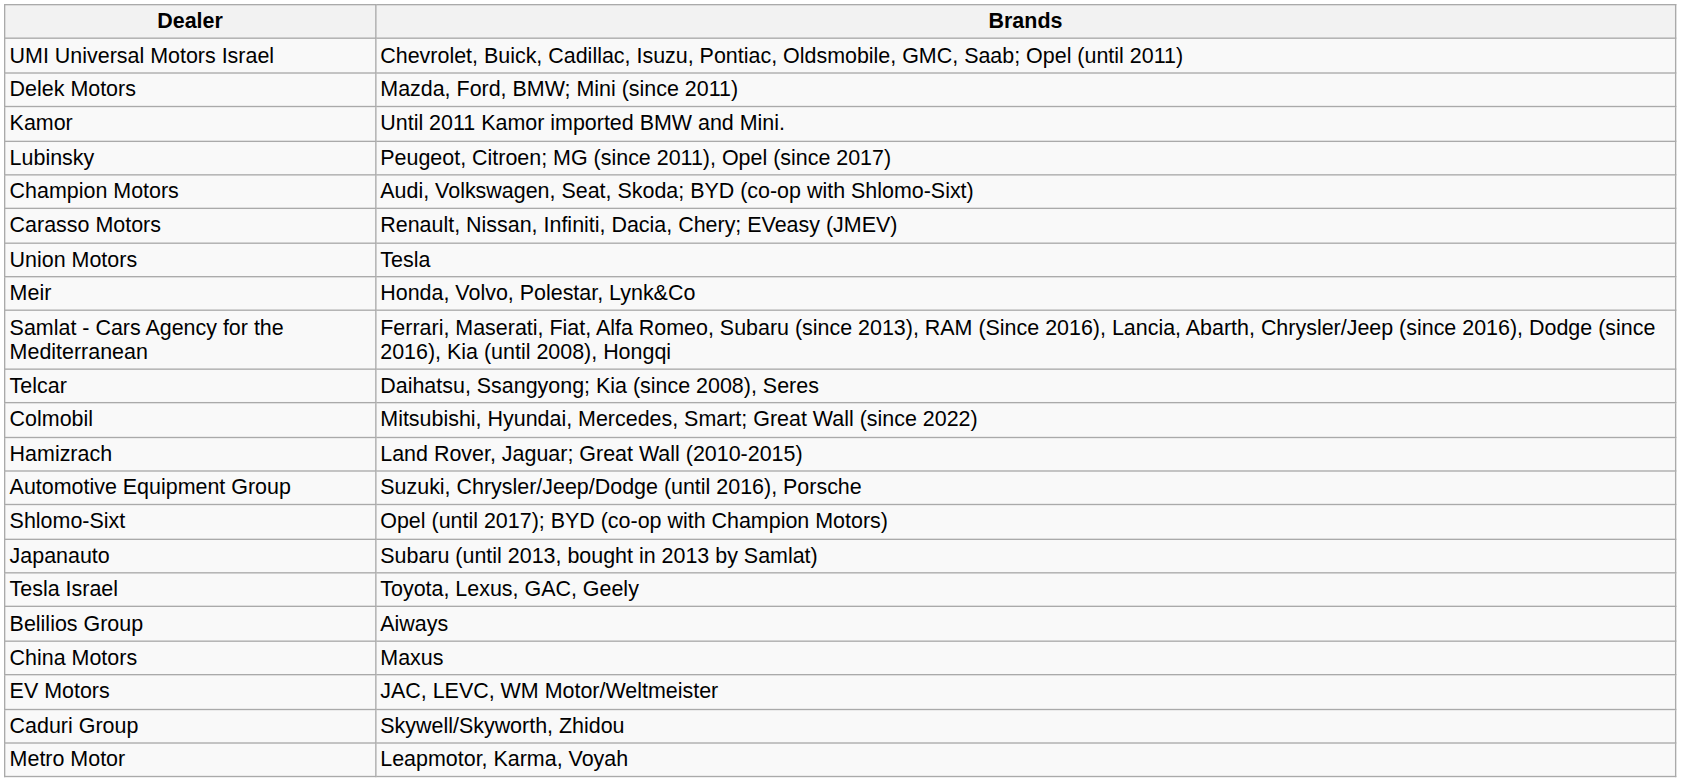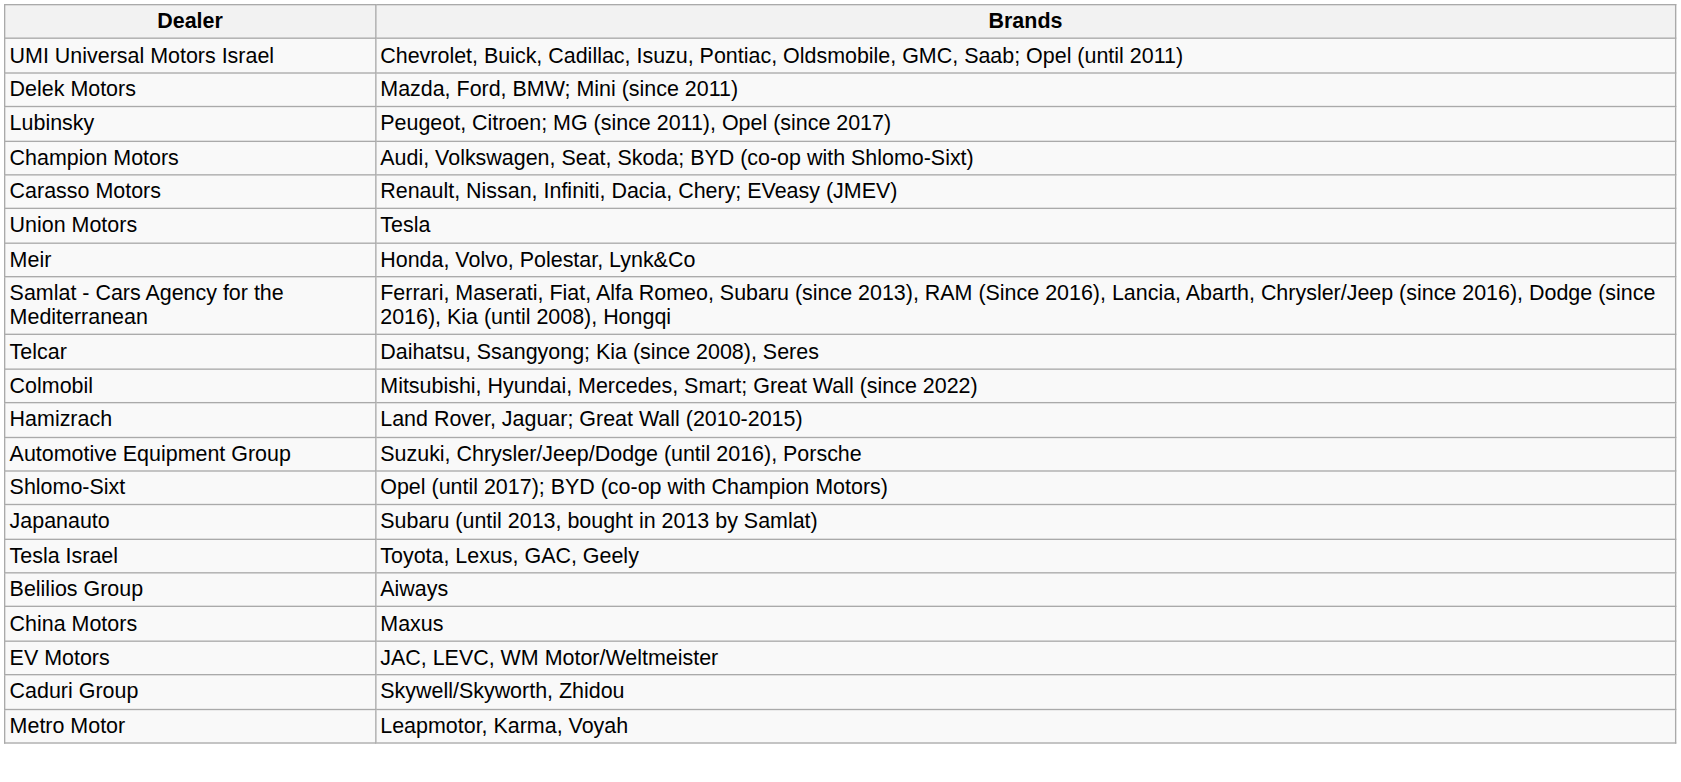- row: Kamor | Until 2011 Kamor imported BMW and Mini.
